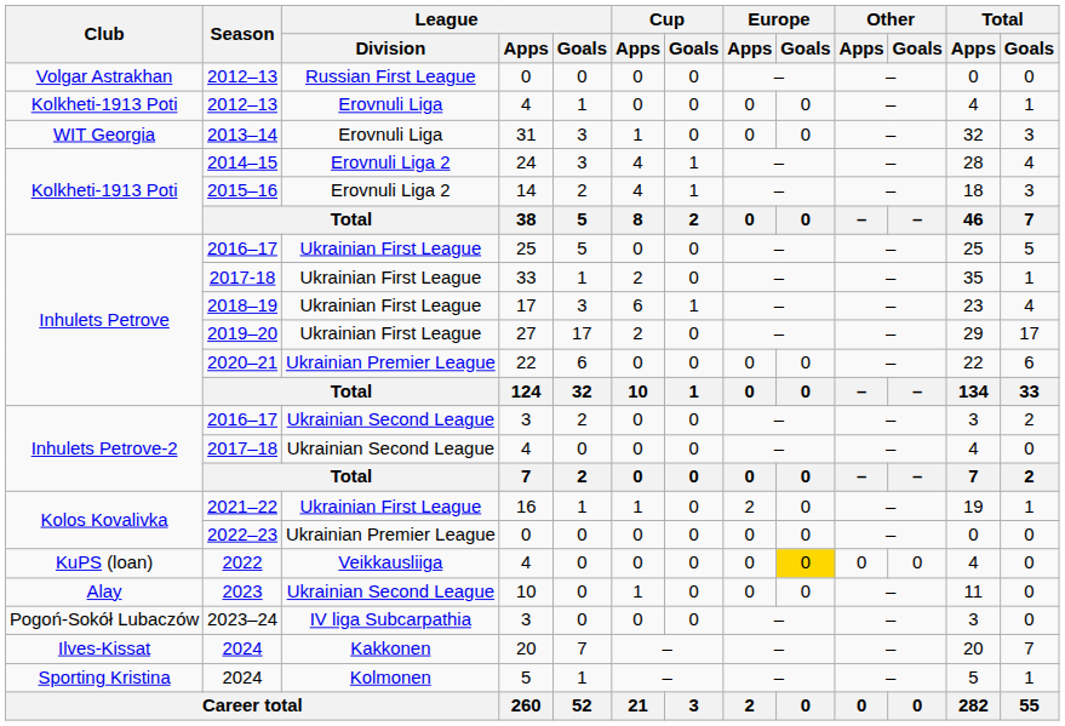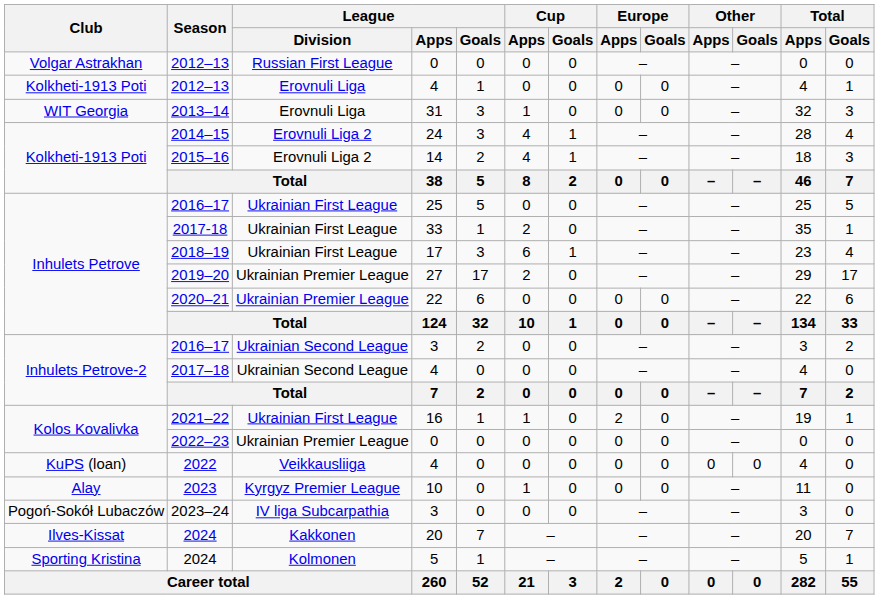2019–20 | League / Division: Ukrainian First League -> Ukrainian Premier League
2022 | Europe / Goals: gold background -> no background
2023 | League / Division: Ukrainian Second League -> Kyrgyz Premier League
